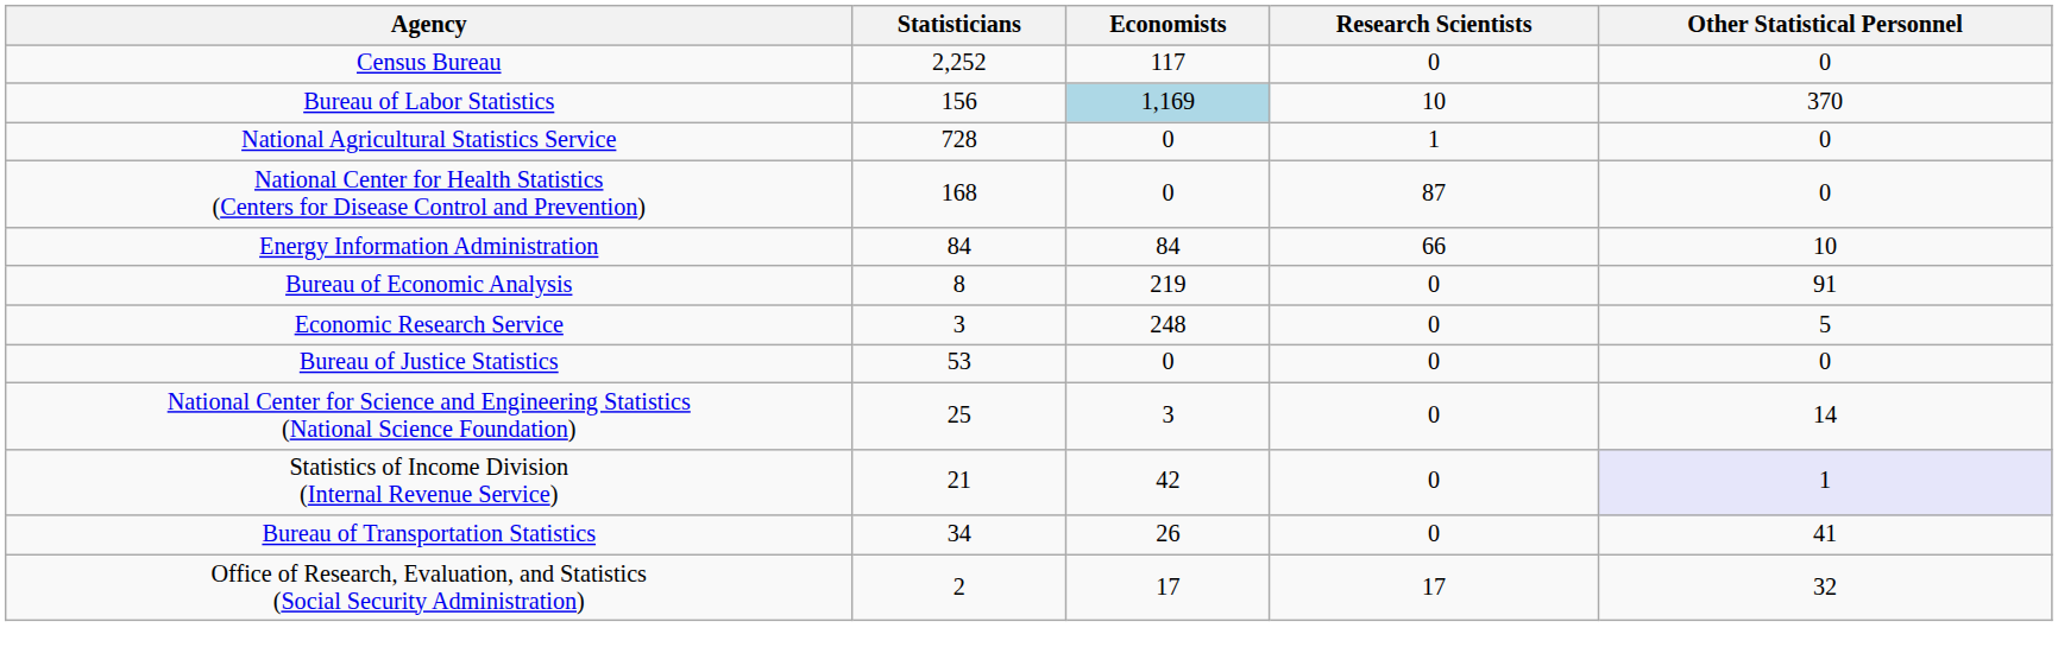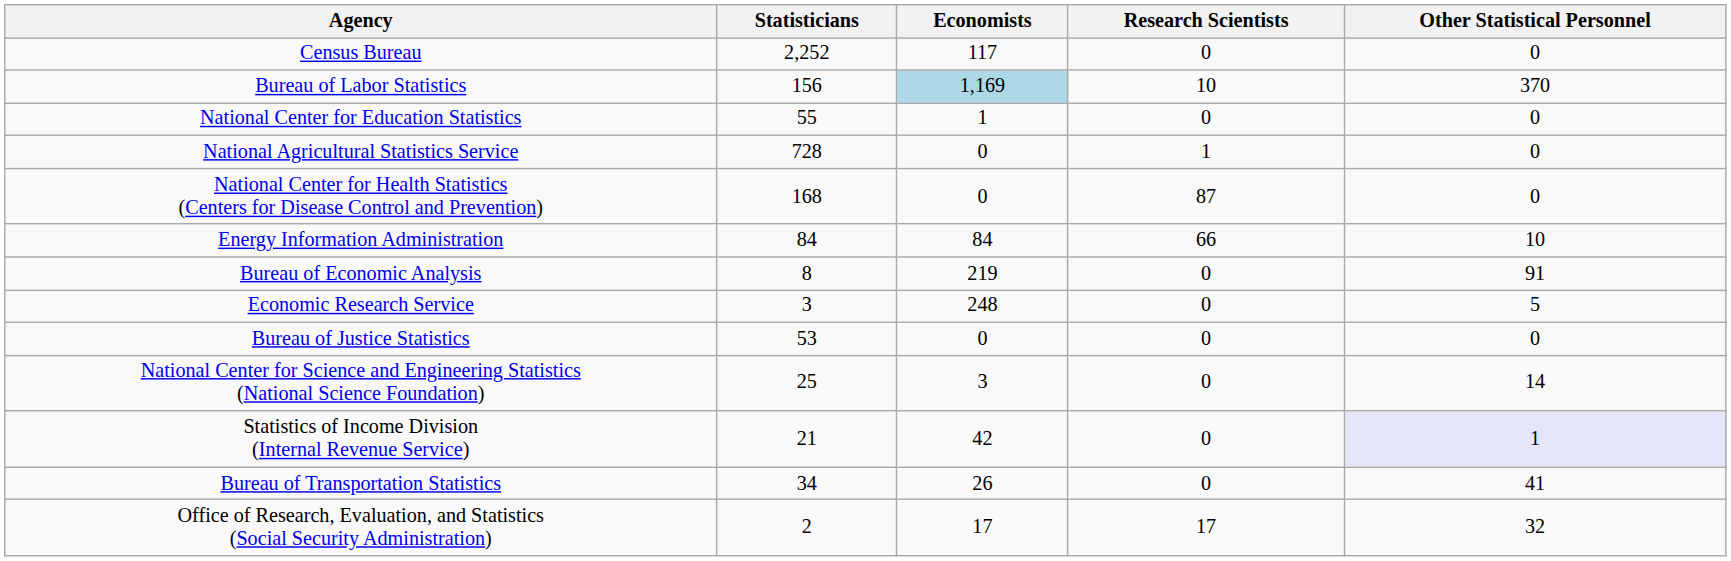+ row: National Center for Education Statistics | 55 | 1 | 0 | 0
